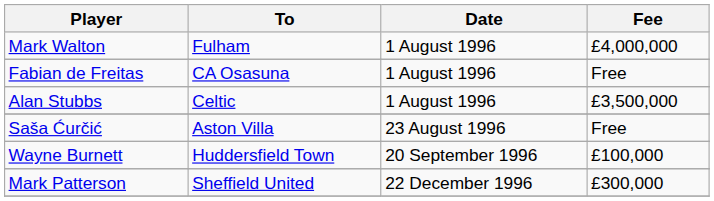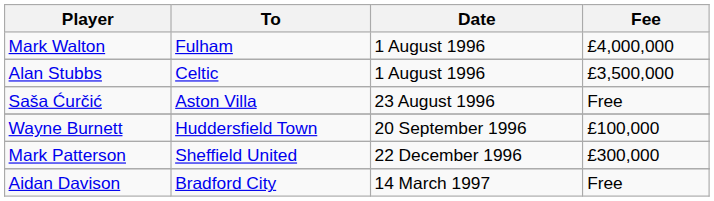- row: Fabian de Freitas | CA Osasuna | 1 August 1996 | Free
+ row: Aidan Davison | Bradford City | 14 March 1997 | Free
